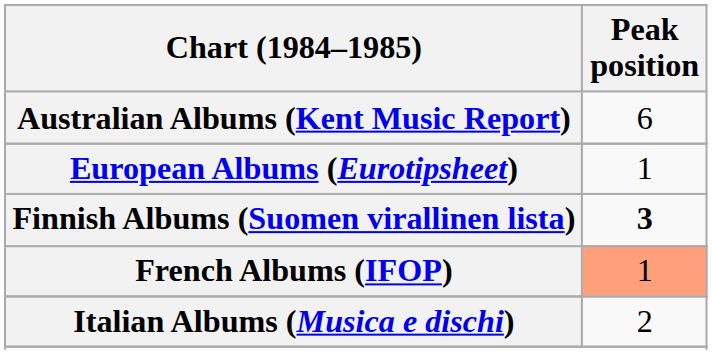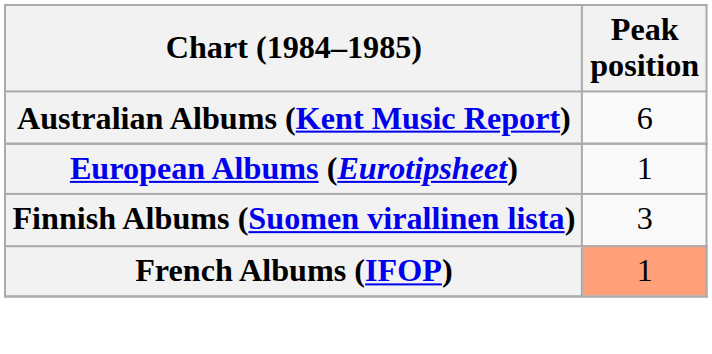Finnish Albums (Suomen virallinen lista) | Peak position: bold -> normal
- row: Italian Albums (Musica e dischi) | 2
